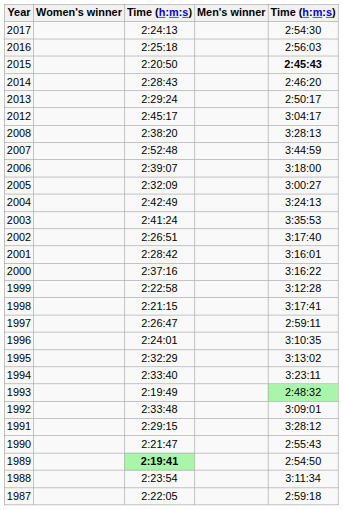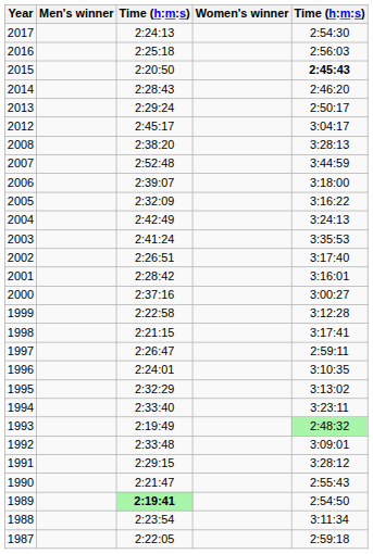columns swapped: Men's winner <-> Women's winner
2005 | column 5: 3:00:27 -> 3:16:22
2000 | column 5: 3:16:22 -> 3:00:27
